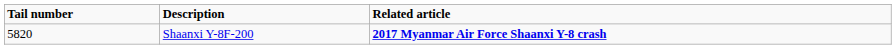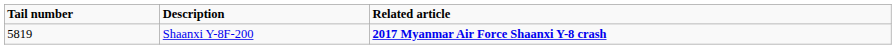Shaanxi Y-8F-200 | Tail number: 5820 -> 5819
